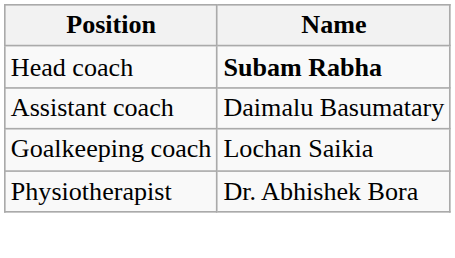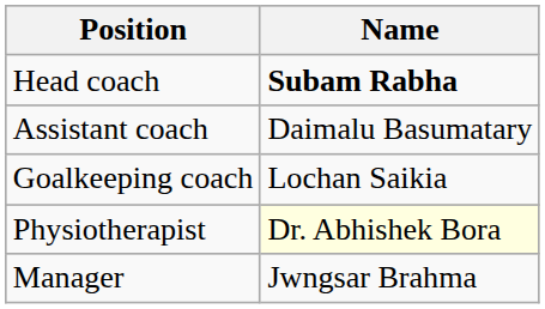Physiotherapist | Name: no background -> lightyellow background
+ row: Manager | Jwngsar Brahma
